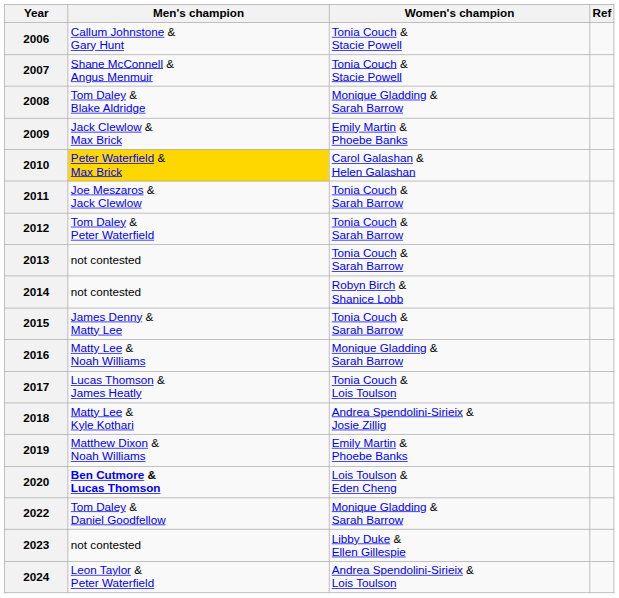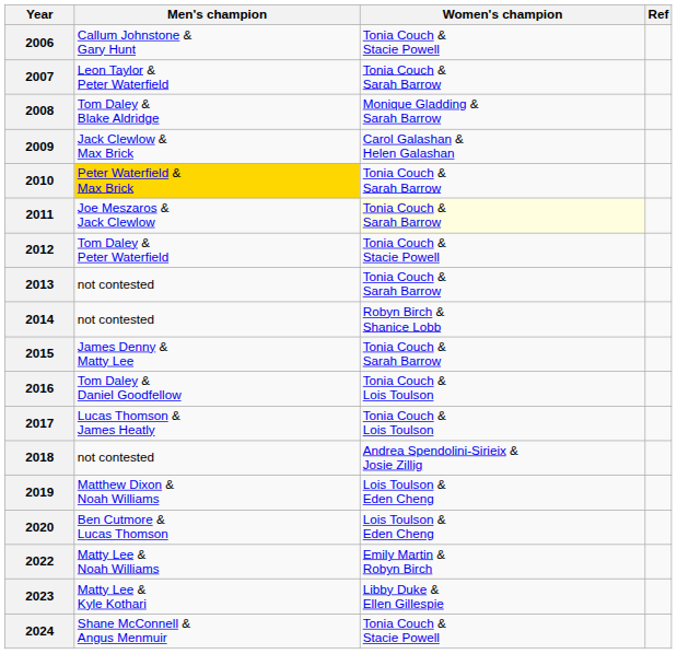2007 | Men's champion: Shane McConnell & Angus Menmuir -> Leon Taylor & Peter Waterfield
2007 | Women's champion: Tonia Couch & Stacie Powell -> Tonia Couch & Sarah Barrow
2009 | Women's champion: Emily Martin & Phoebe Banks -> Carol Galashan & Helen Galashan
2010 | Women's champion: Carol Galashan & Helen Galashan -> Tonia Couch & Sarah Barrow
2011 | Women's champion: no background -> lightyellow background
2012 | Women's champion: Tonia Couch & Sarah Barrow -> Tonia Couch & Stacie Powell
2016 | Men's champion: Matty Lee & Noah Williams -> Tom Daley & Daniel Goodfellow
2016 | Women's champion: Monique Gladding & Sarah Barrow -> Tonia Couch & Lois Toulson
2018 | Men's champion: Matty Lee & Kyle Kothari -> not contested
2019 | Women's champion: Emily Martin & Phoebe Banks -> Lois Toulson & Eden Cheng
2020 | Men's champion: bold -> normal
2022 | Men's champion: Tom Daley & Daniel Goodfellow -> Matty Lee & Noah Williams
2022 | Women's champion: Monique Gladding & Sarah Barrow -> Emily Martin & Robyn Birch
2023 | Men's champion: not contested -> Matty Lee & Kyle Kothari
2024 | Men's champion: Leon Taylor & Peter Waterfield -> Shane McConnell & Angus Menmuir
2024 | Women's champion: Andrea Spendolini-Sirieix & Lois Toulson -> Tonia Couch & Stacie Powell
